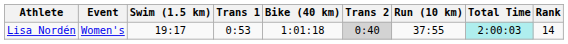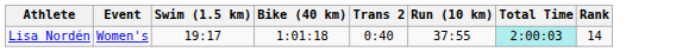- column: Trans 1 | 0:53
Lisa Nordén | Trans 2: lightgrey background -> no background
